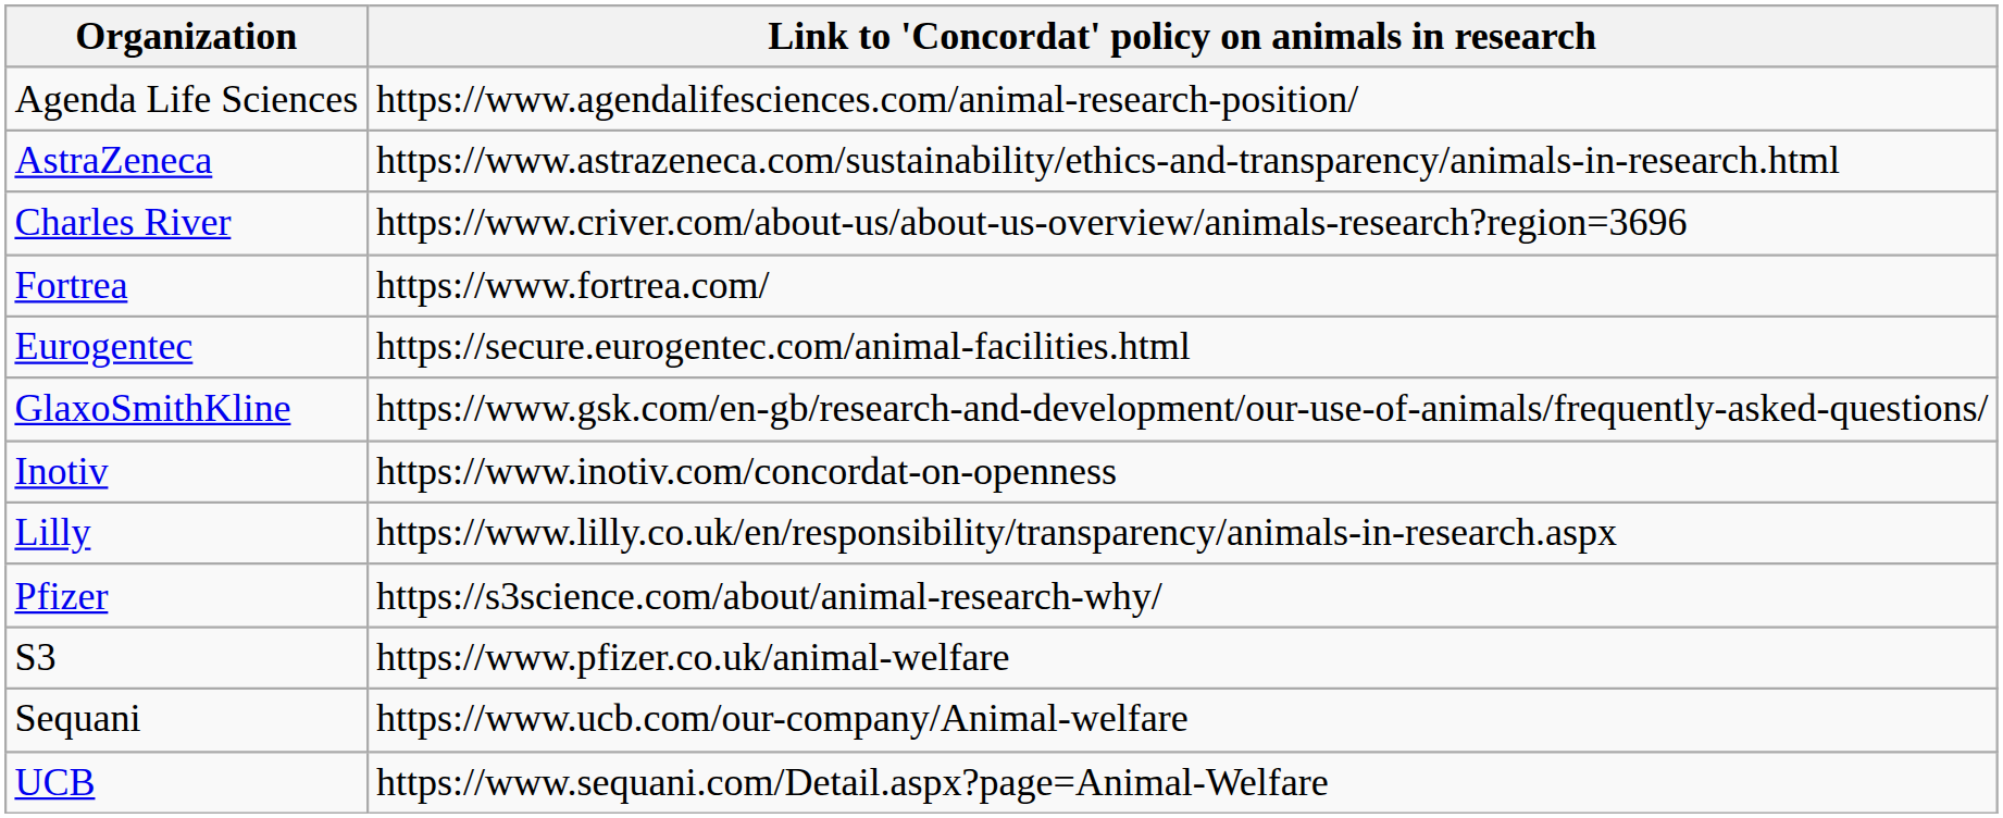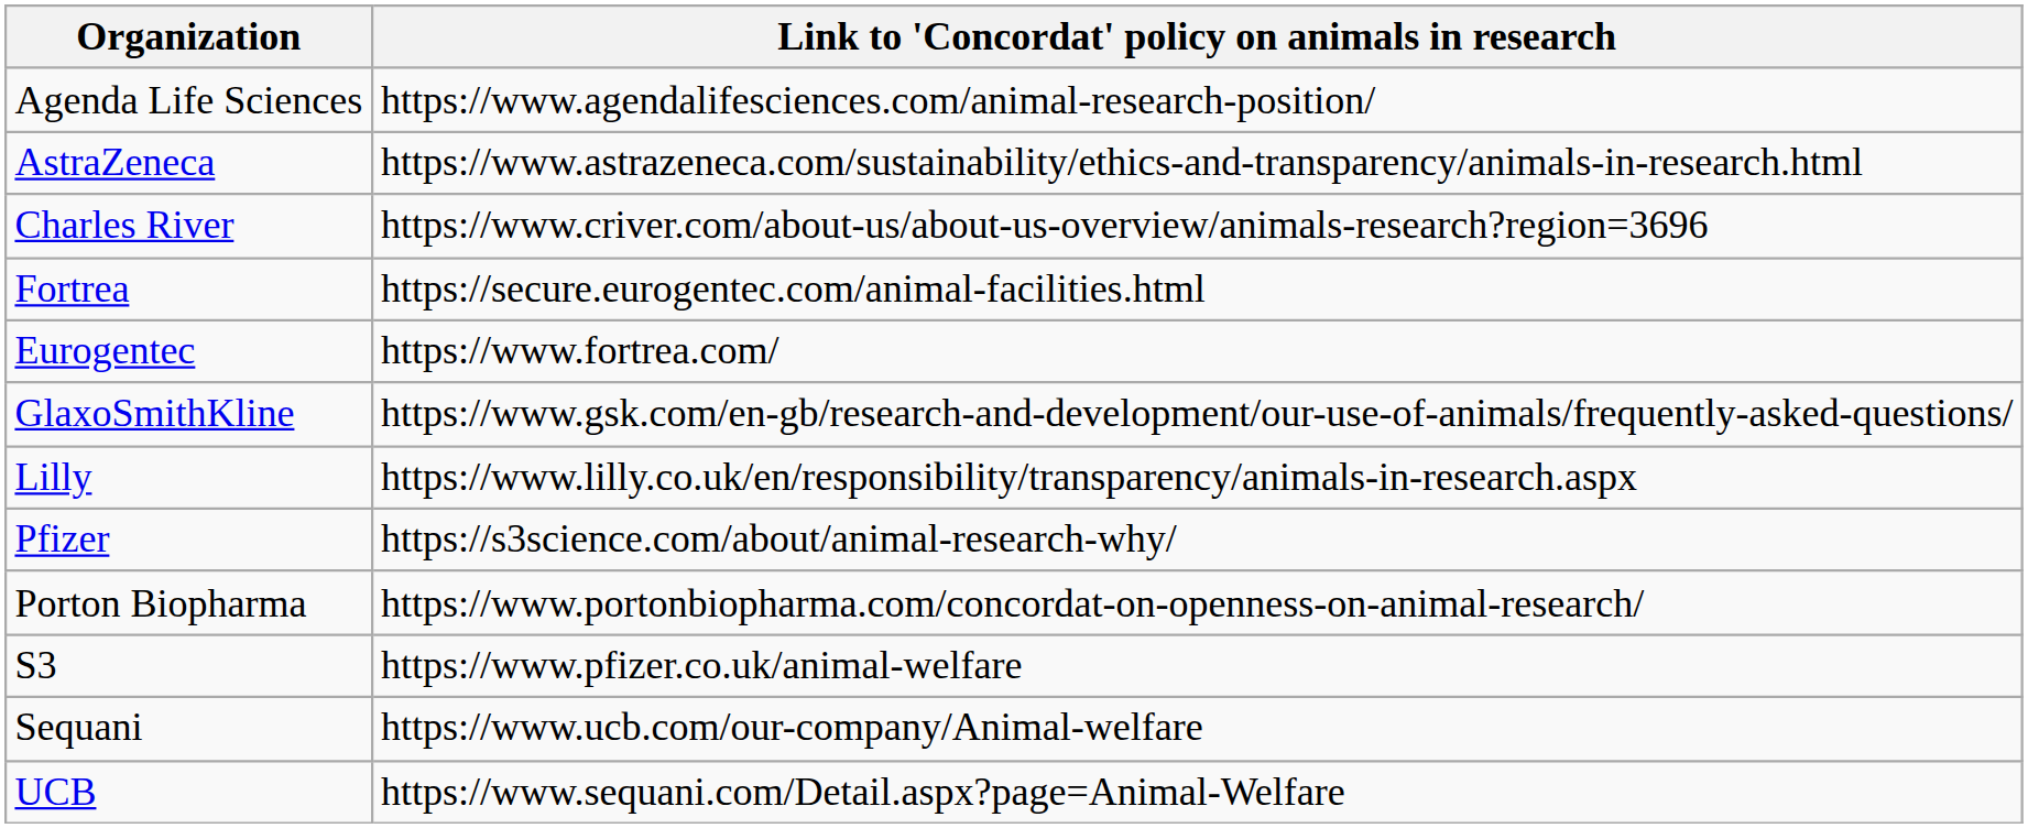Fortrea | Link to 'Concordat' policy on animals in research: https://www.fortrea.com/ -> https://secure.eurogentec.com/animal-facilities.html
Eurogentec | Link to 'Concordat' policy on animals in research: https://secure.eurogentec.com/animal-facilities.html -> https://www.fortrea.com/
- row: Inotiv | https://www.inotiv.com/concordat-on-openness
+ row: Porton Biopharma | https://www.portonbiopharma.com/concordat-on-openness-on-animal-research/
